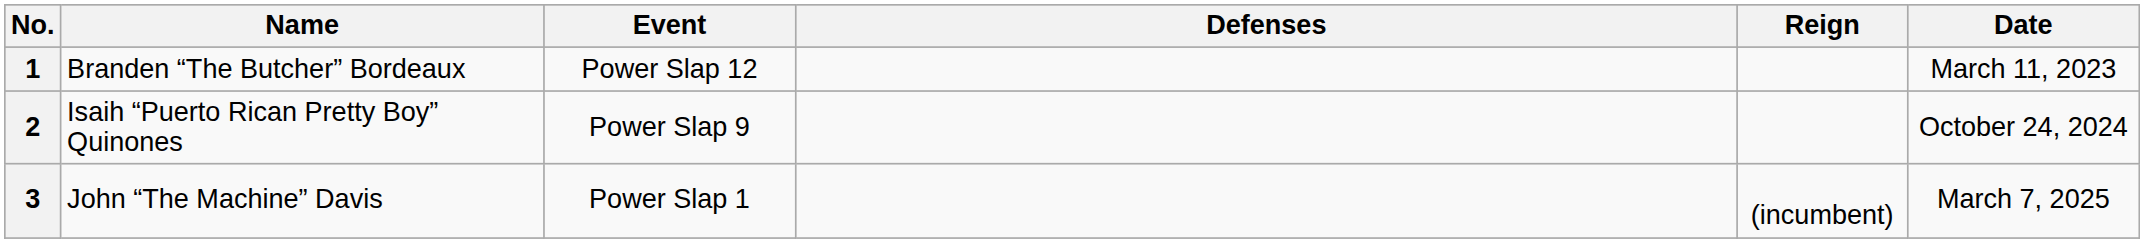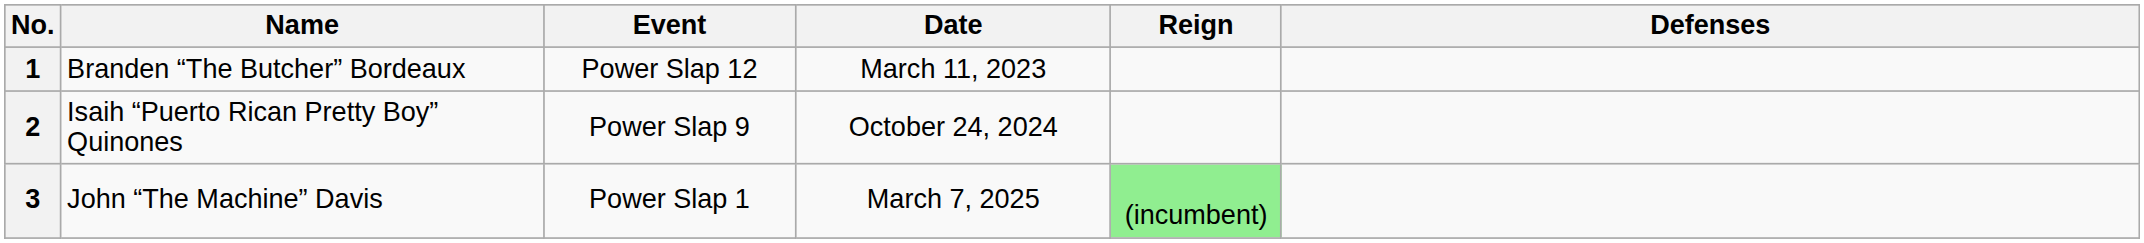columns swapped: Date <-> Defenses
3 | Reign: no background -> lightgreen background
